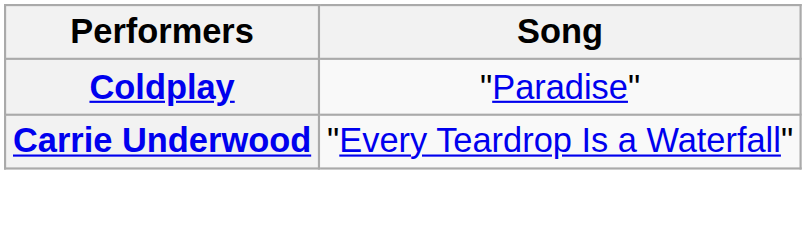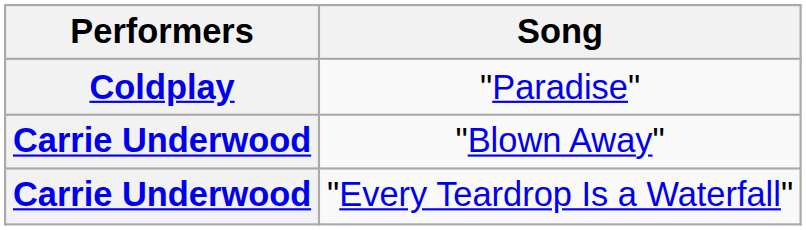+ row: Carrie Underwood | "Blown Away"
